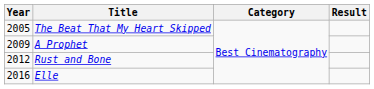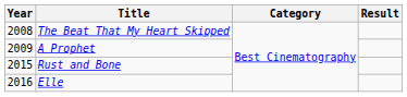The Beat That My Heart Skipped | Year: 2005 -> 2008
Rust and Bone | Year: 2012 -> 2015
